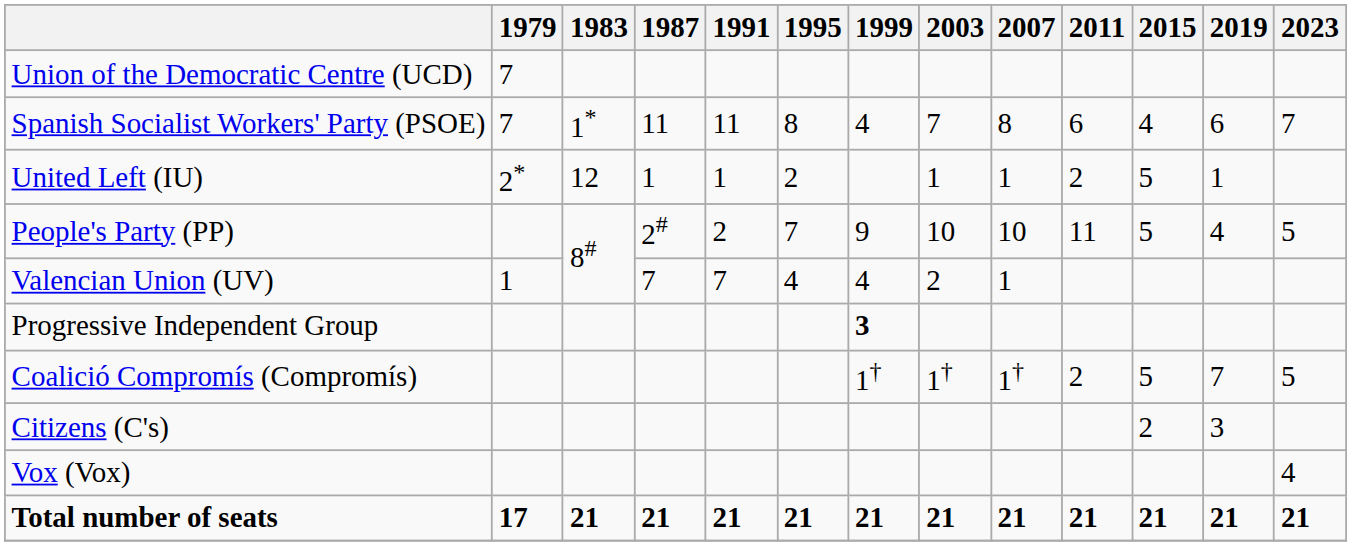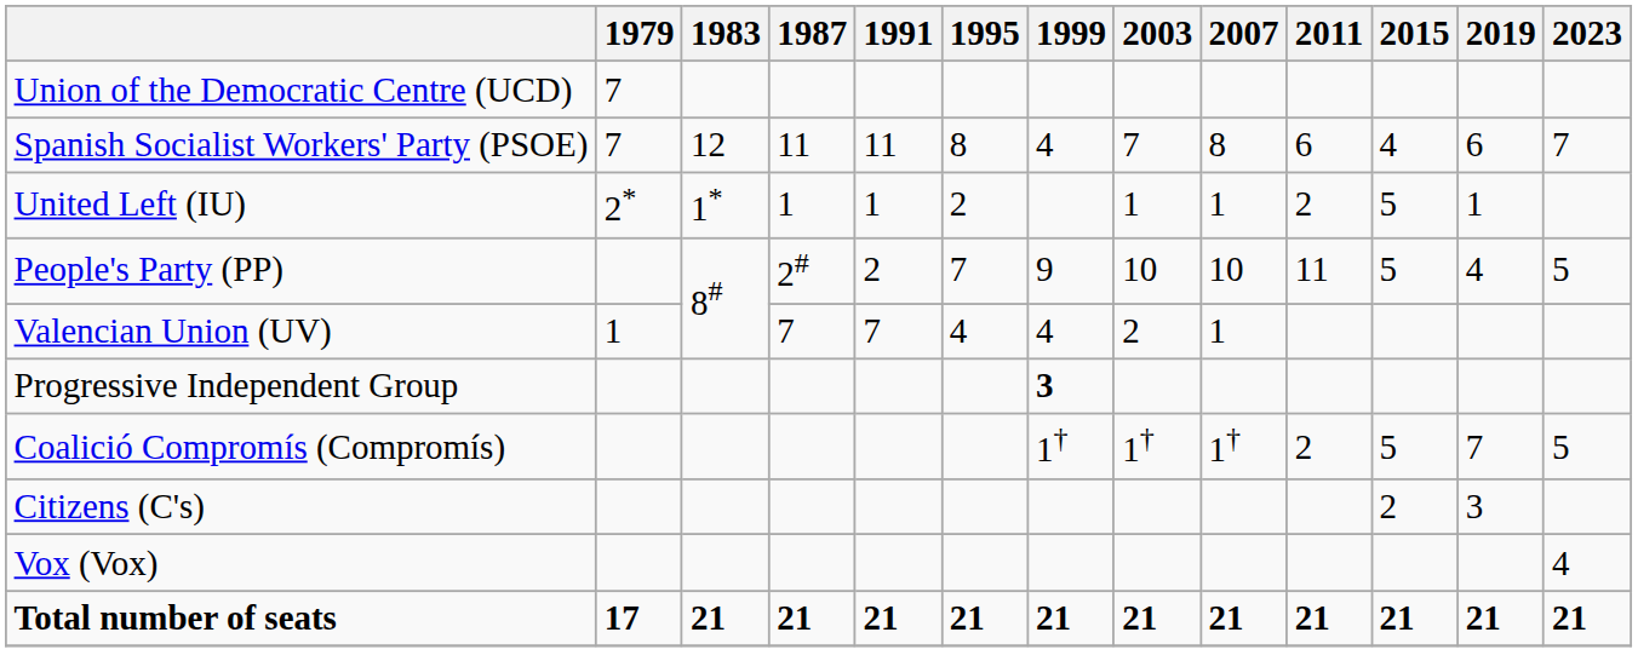Spanish Socialist Workers' Party (PSOE) | 1983: 1* -> 12
United Left (IU) | 1983: 12 -> 1*
